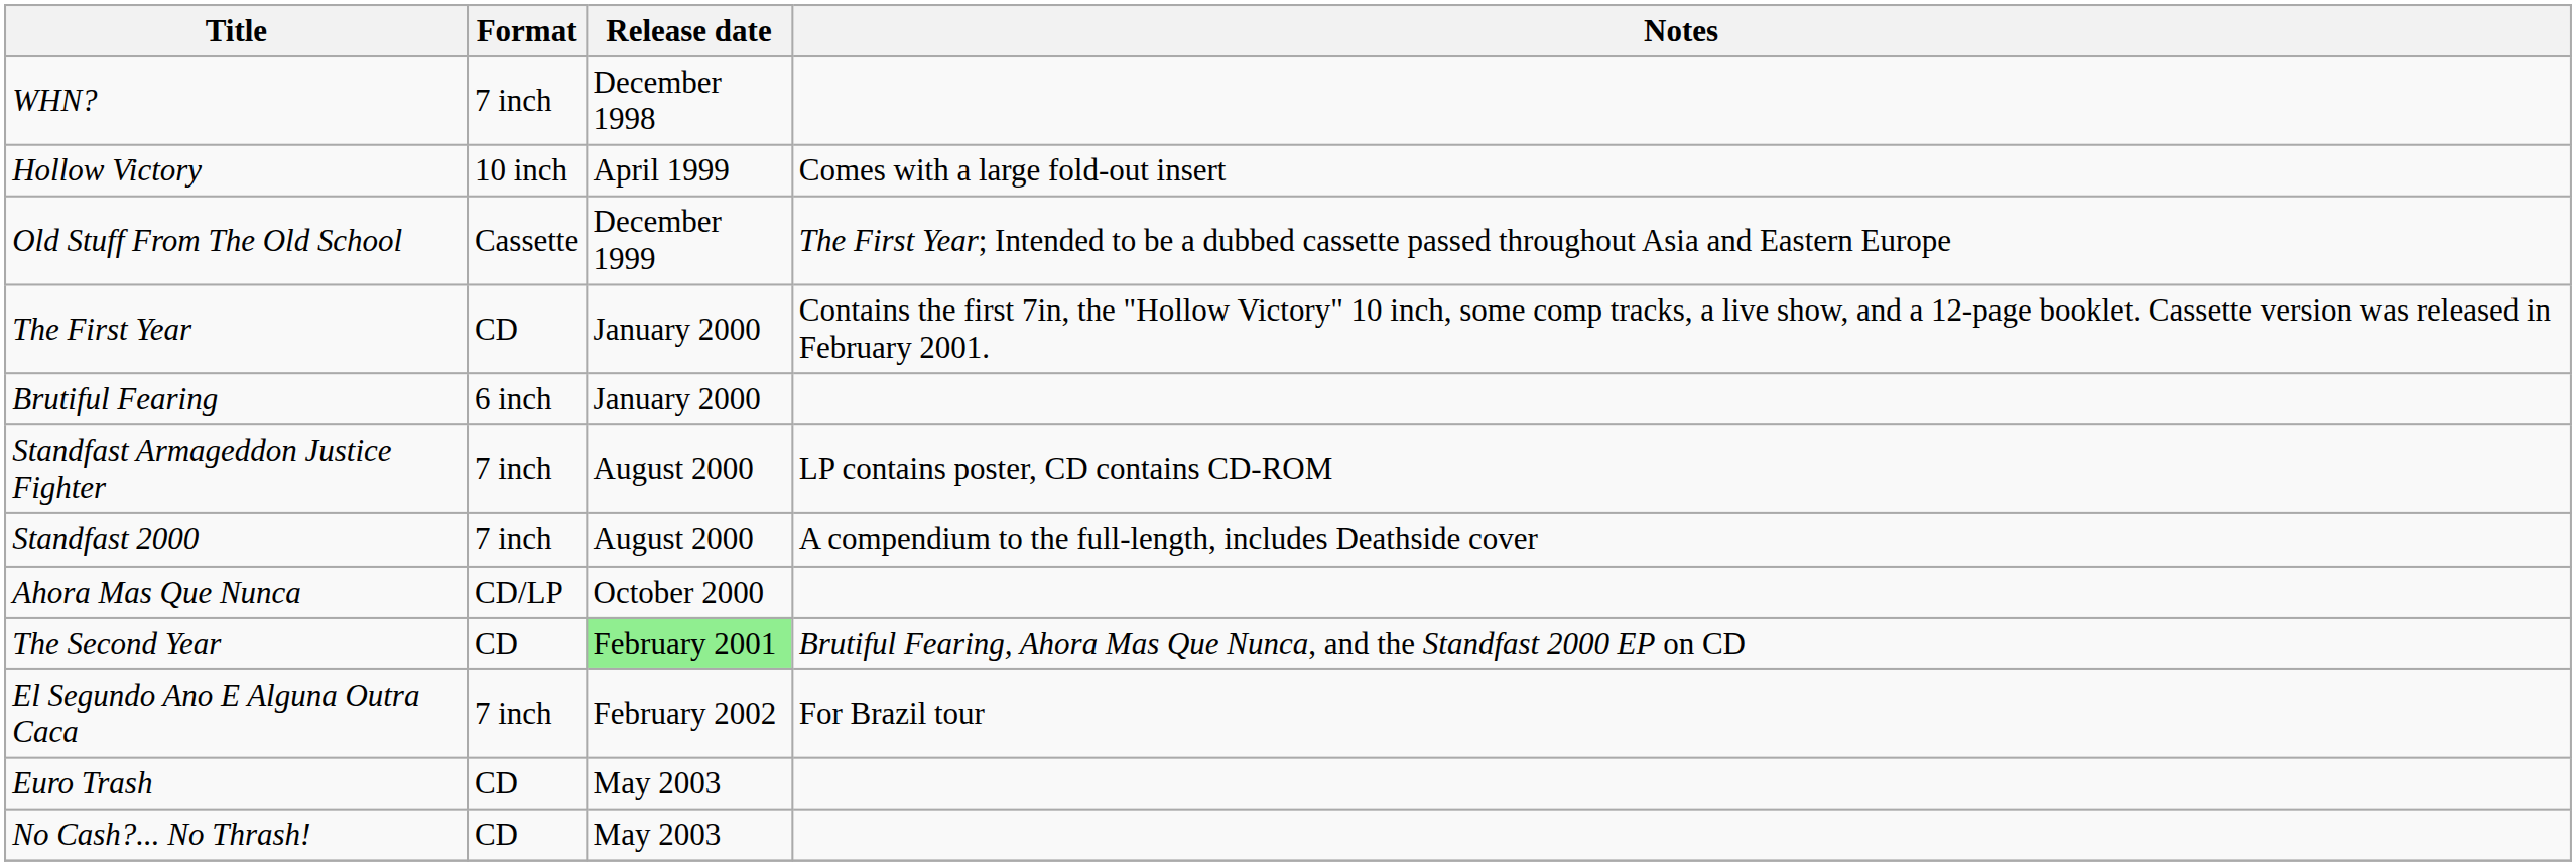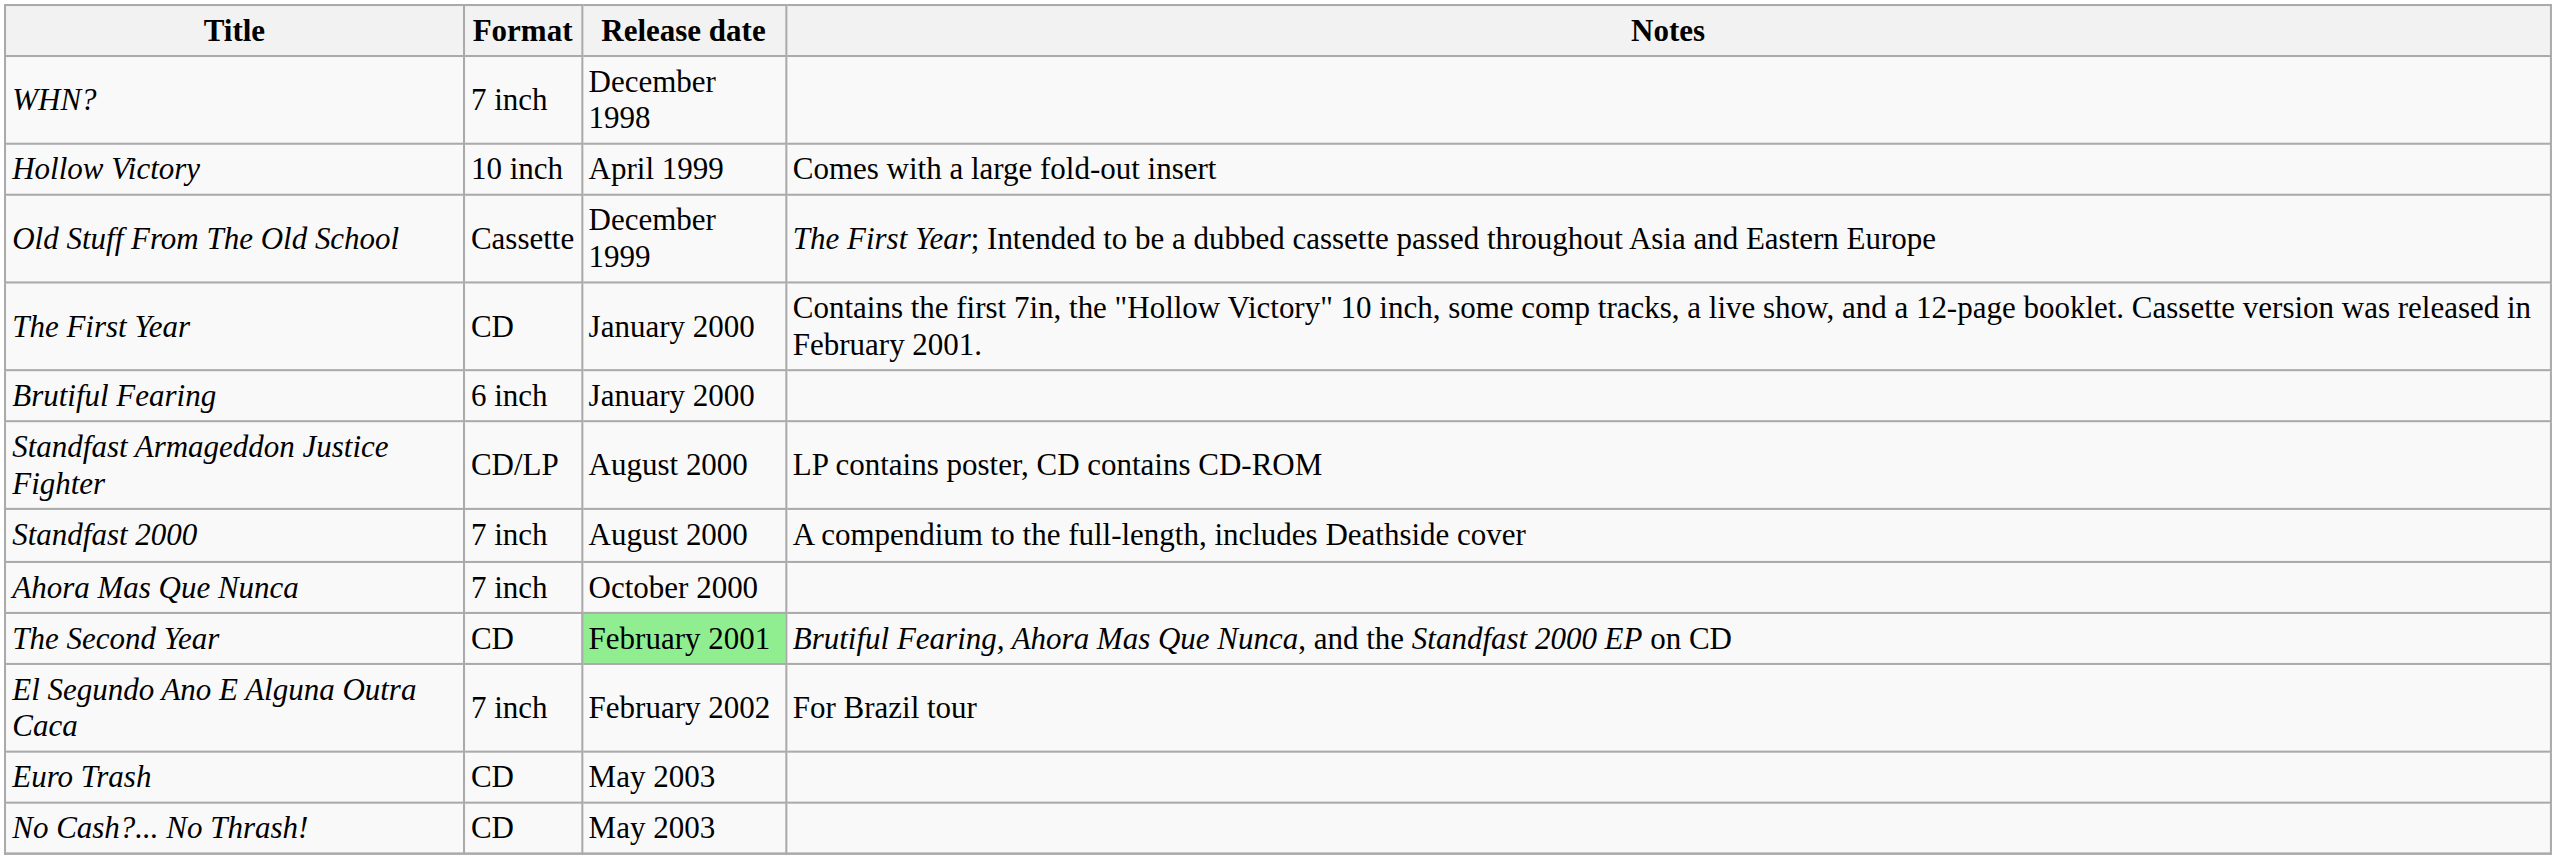Standfast Armageddon Justice Fighter | Format: 7 inch -> CD/LP
Ahora Mas Que Nunca | Format: CD/LP -> 7 inch
